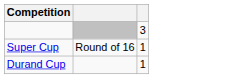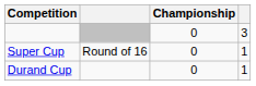+ column: Championship | 0 | 0 | 0
